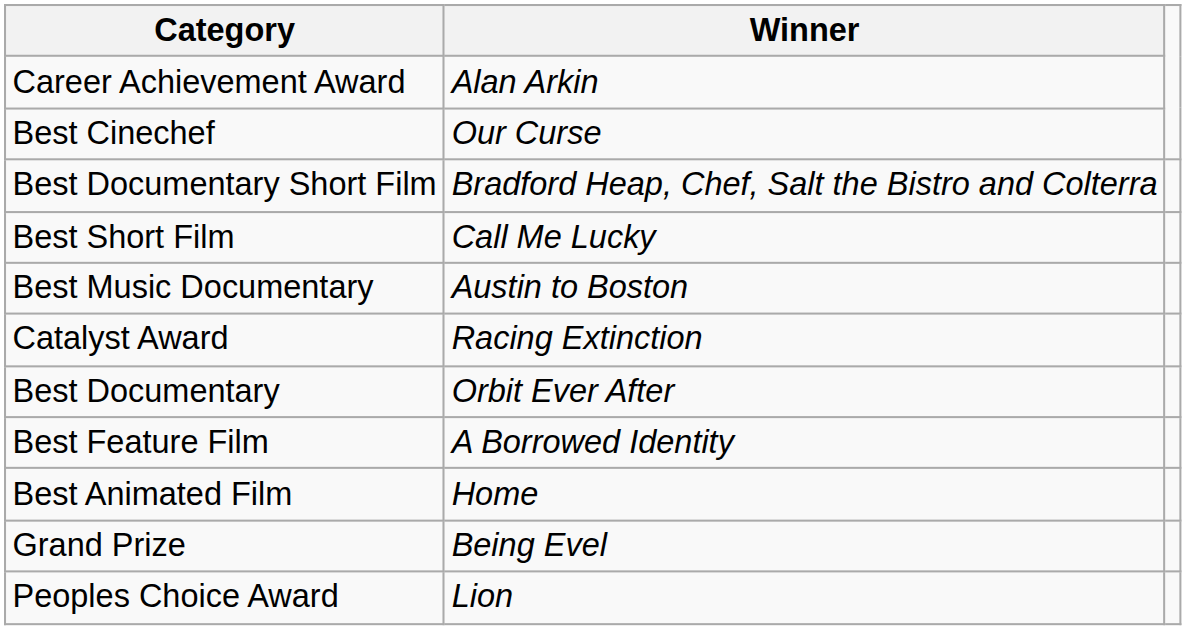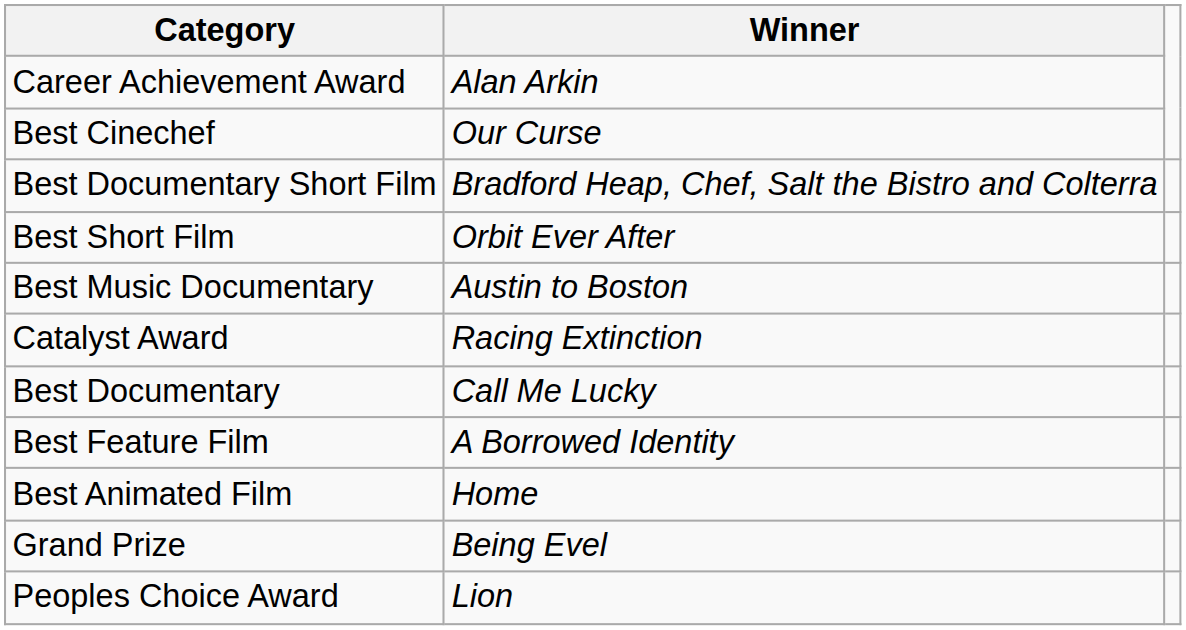Best Short Film | Winner: Call Me Lucky -> Orbit Ever After
Best Documentary | Winner: Orbit Ever After -> Call Me Lucky
